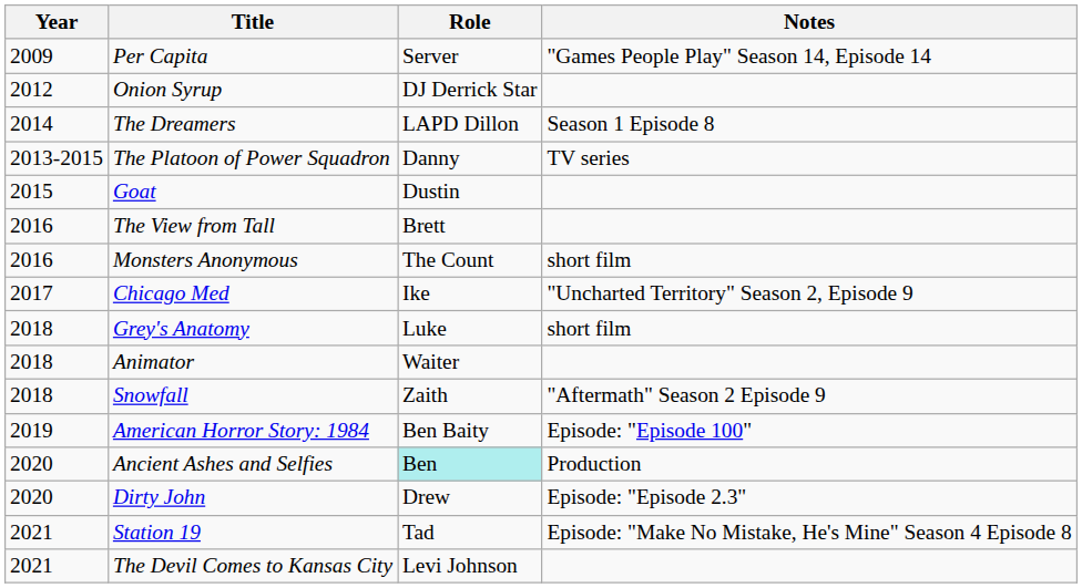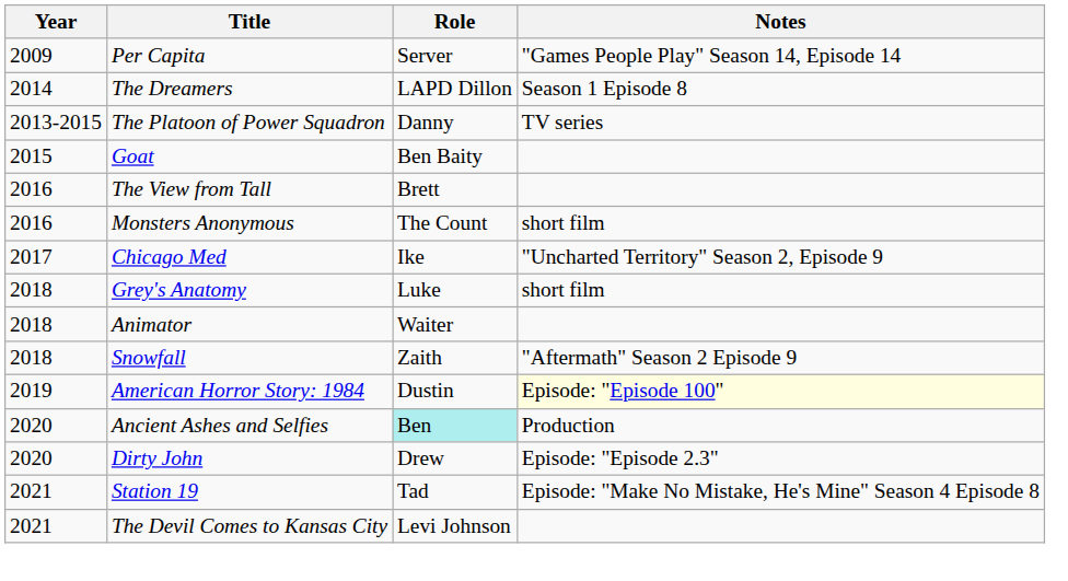- row: 2012 | Onion Syrup | DJ Derrick Star
Goat | Role: Dustin -> Ben Baity
American Horror Story: 1984 | Role: Ben Baity -> Dustin
American Horror Story: 1984 | Notes: no background -> lightyellow background
